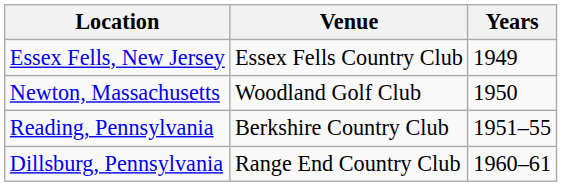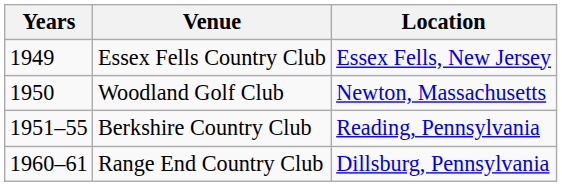columns swapped: Years <-> Location
